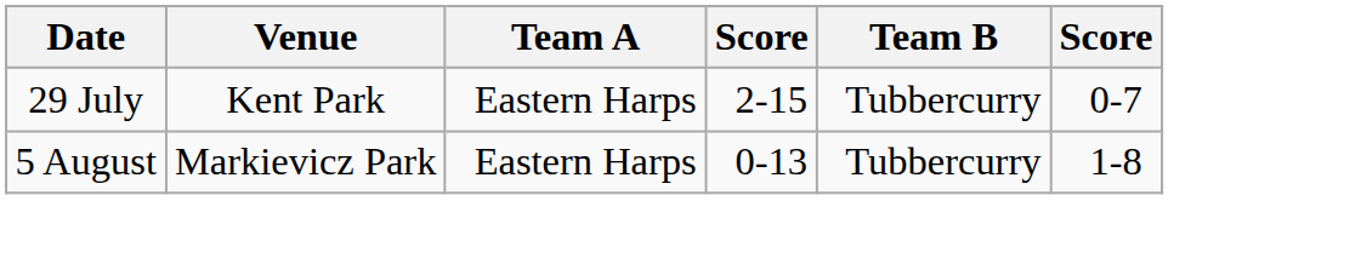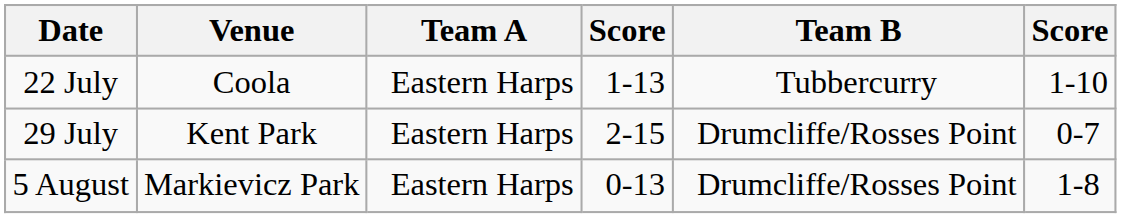+ row: 22 July | Coola | Eastern Harps | 1-13 | Tubbercurry | 1-10
29 July | Team B: Tubbercurry -> Drumcliffe/Rosses Point
5 August | Team B: Tubbercurry -> Drumcliffe/Rosses Point
